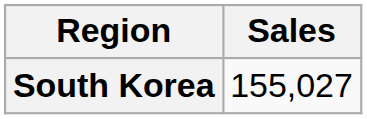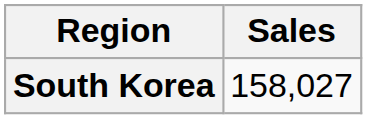South Korea | Sales: 155,027 -> 158,027
